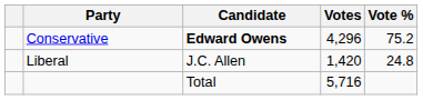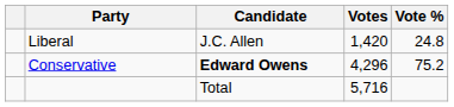rows swapped: Conservative <-> Liberal
